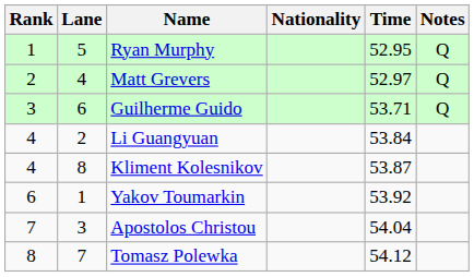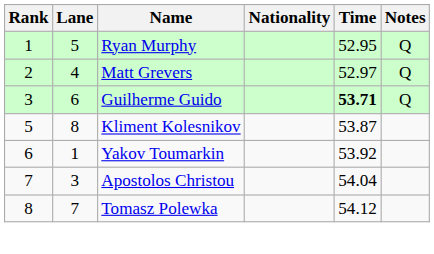Guilherme Guido | Time: normal -> bold
- row: 4 | 2 | Li Guangyuan | 53.84
Kliment Kolesnikov | Rank: 4 -> 5
